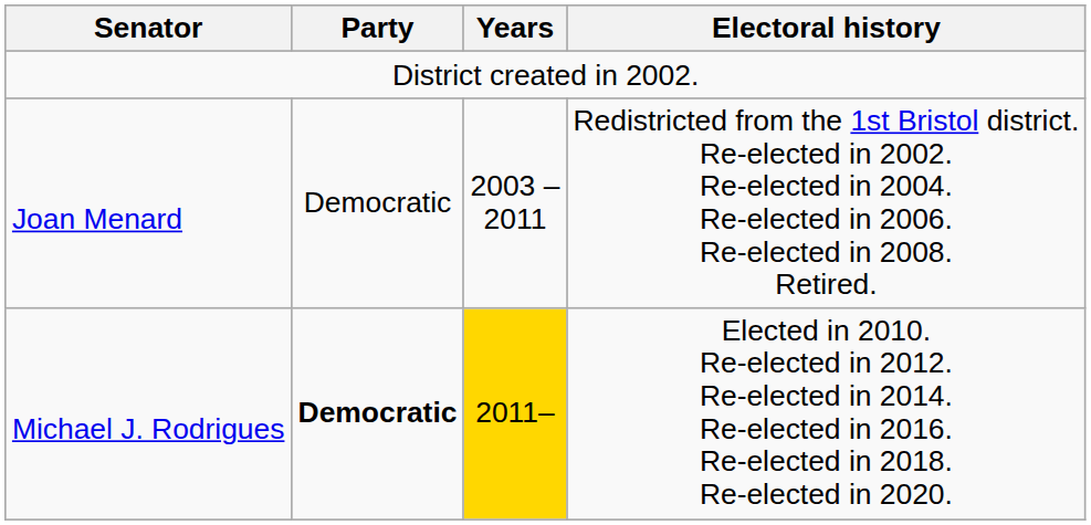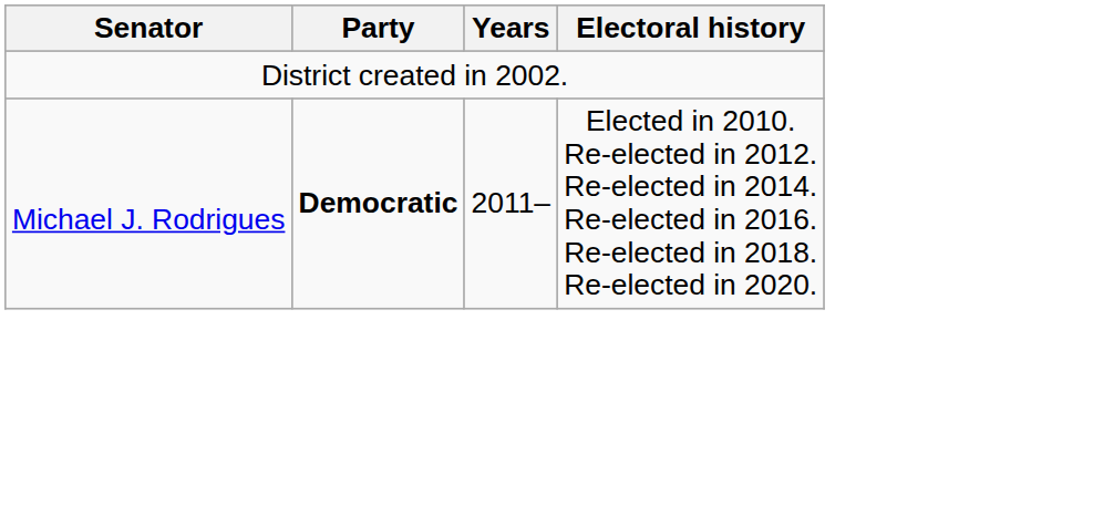- row: Joan Menard | Democratic | 2003 – 2011 | Redistricted from the 1st Bristol district. Re-elected in 2002. Re-elected in 2004. Re-elected in 2006. Re-elected in 2008. Retired.
Michael J. Rodrigues | Years: gold background -> no background
